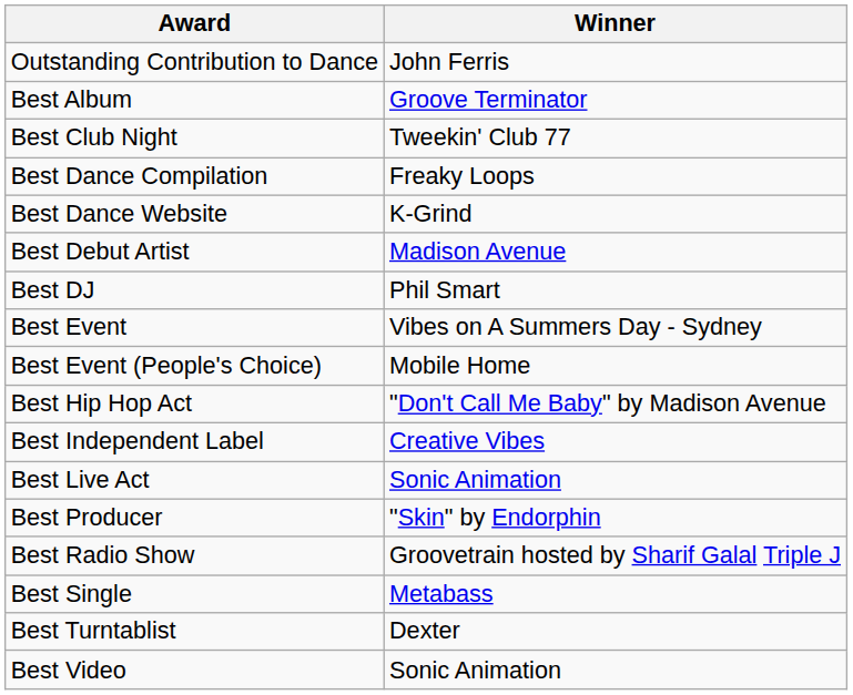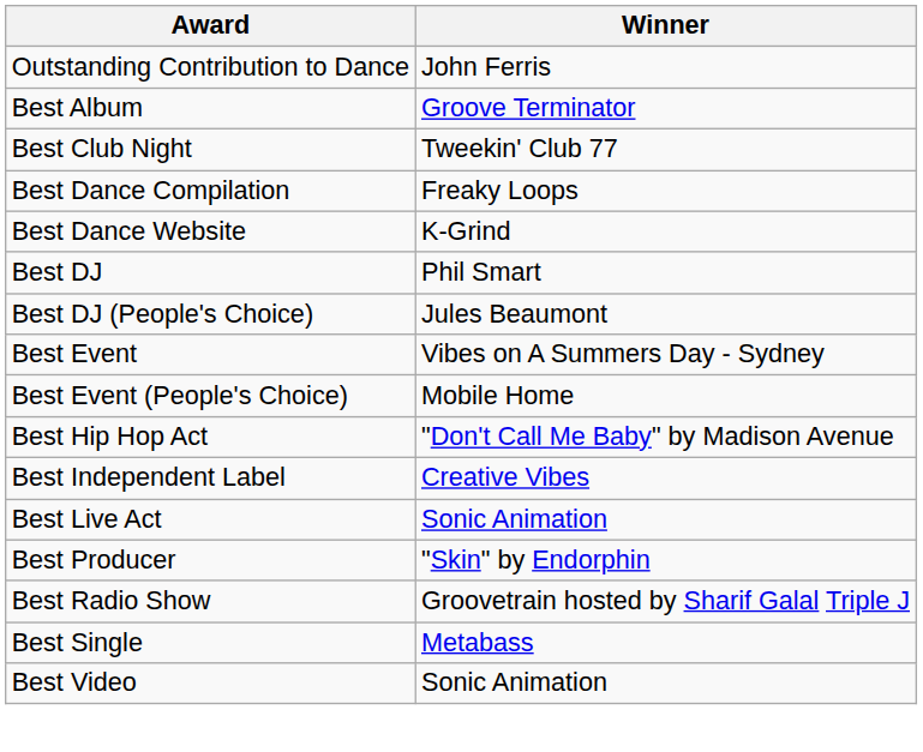- row: Best Debut Artist | Madison Avenue
+ row: Best DJ (People's Choice) | Jules Beaumont
- row: Best Turntablist | Dexter
